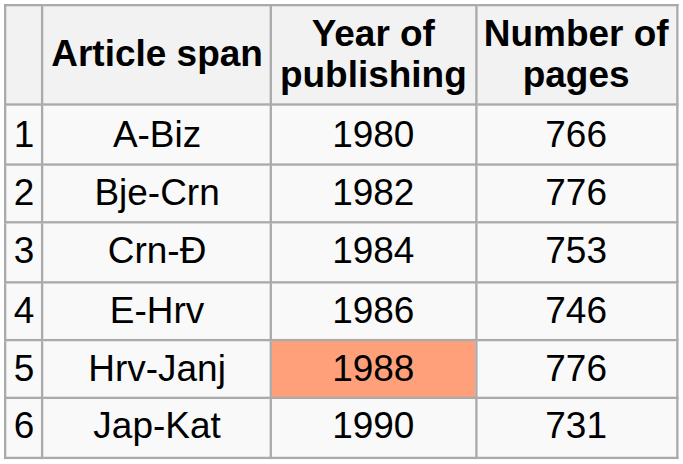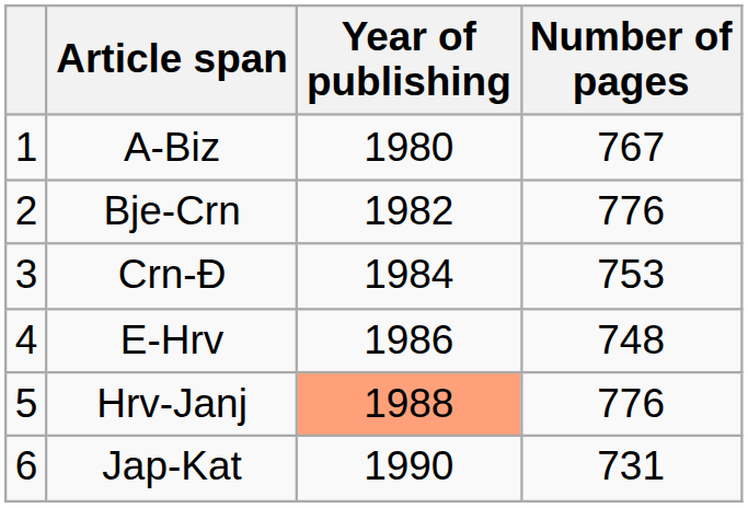A-Biz | Number of pages: 766 -> 767
E-Hrv | Number of pages: 746 -> 748
